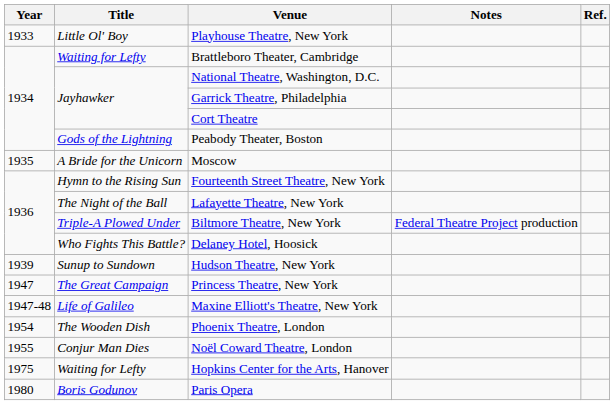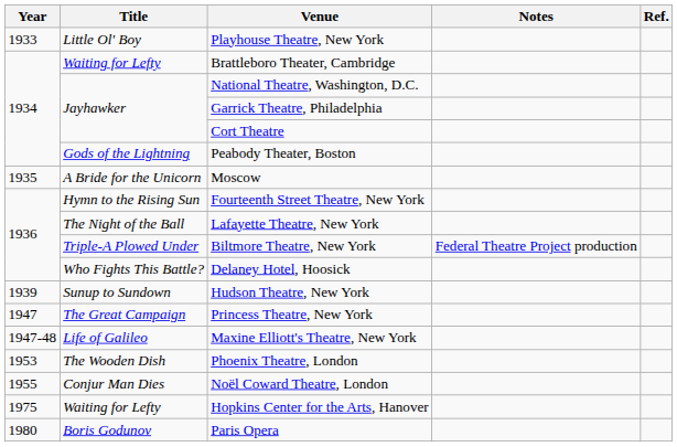Phoenix Theatre, London | Year: 1954 -> 1953
